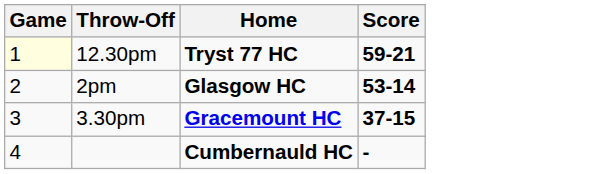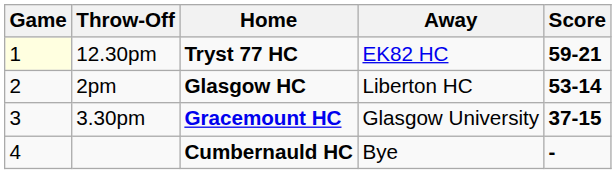+ column: Away | EK82 HC | Liberton HC | Glasgow University | Bye
